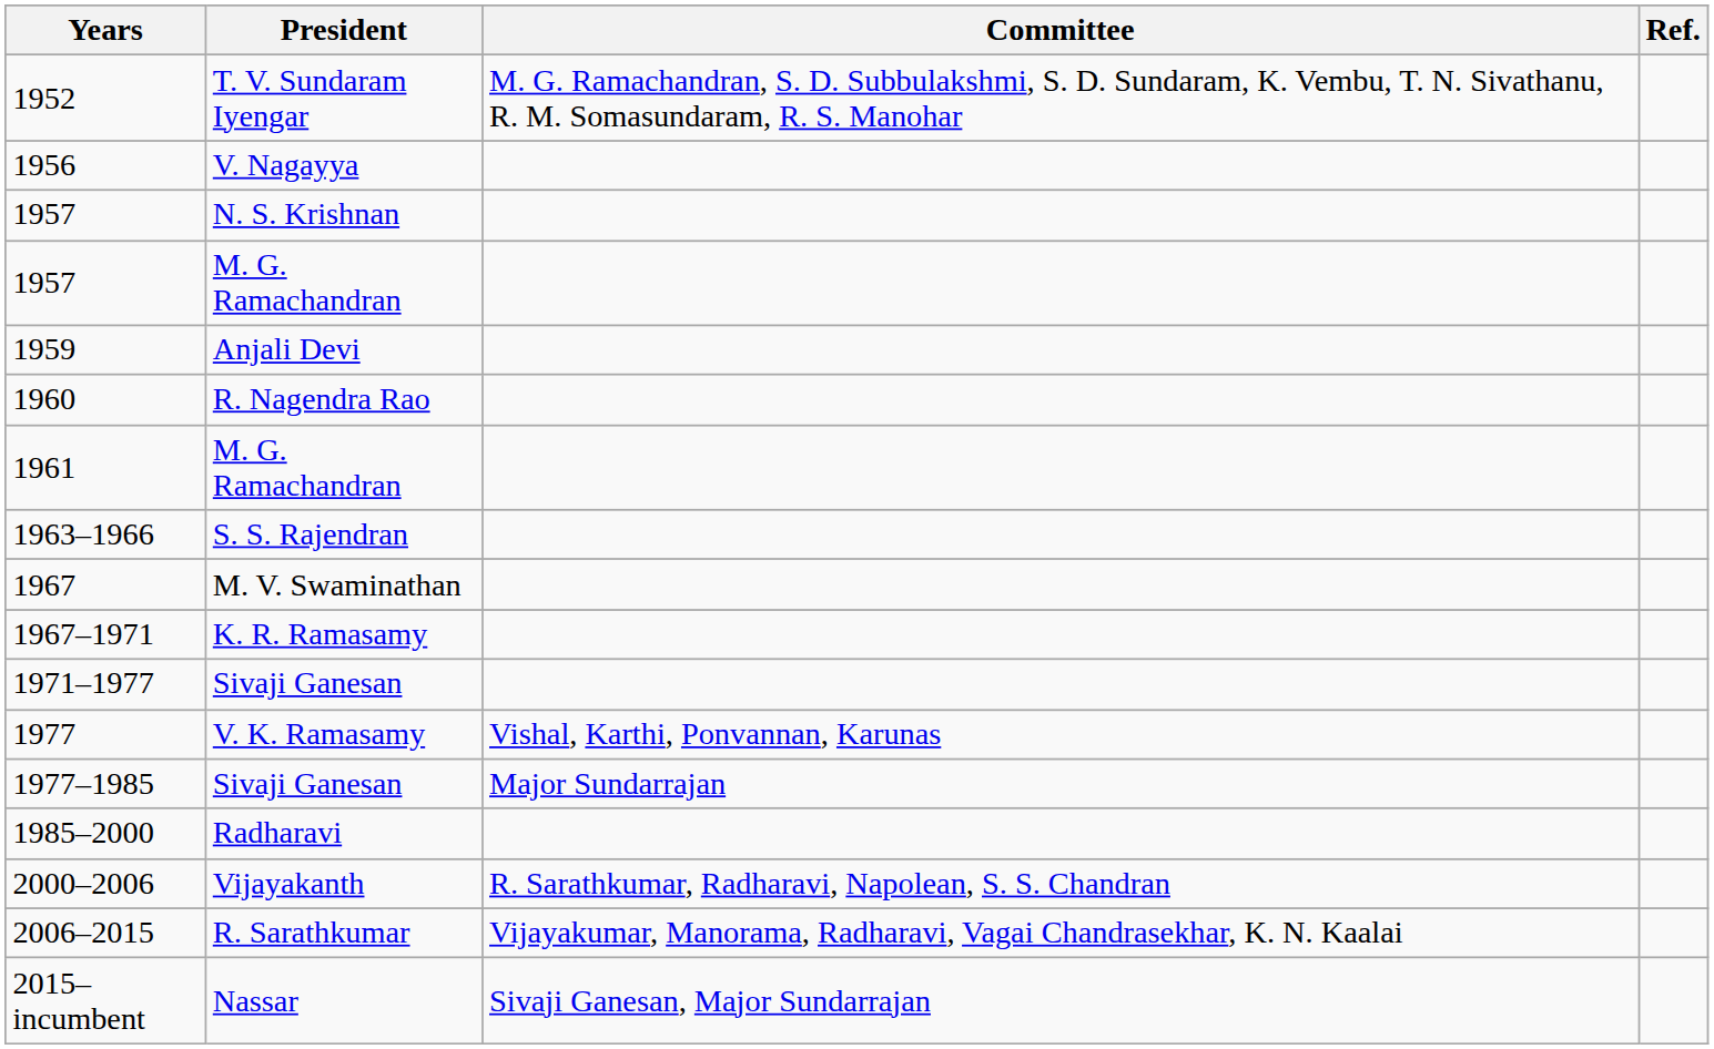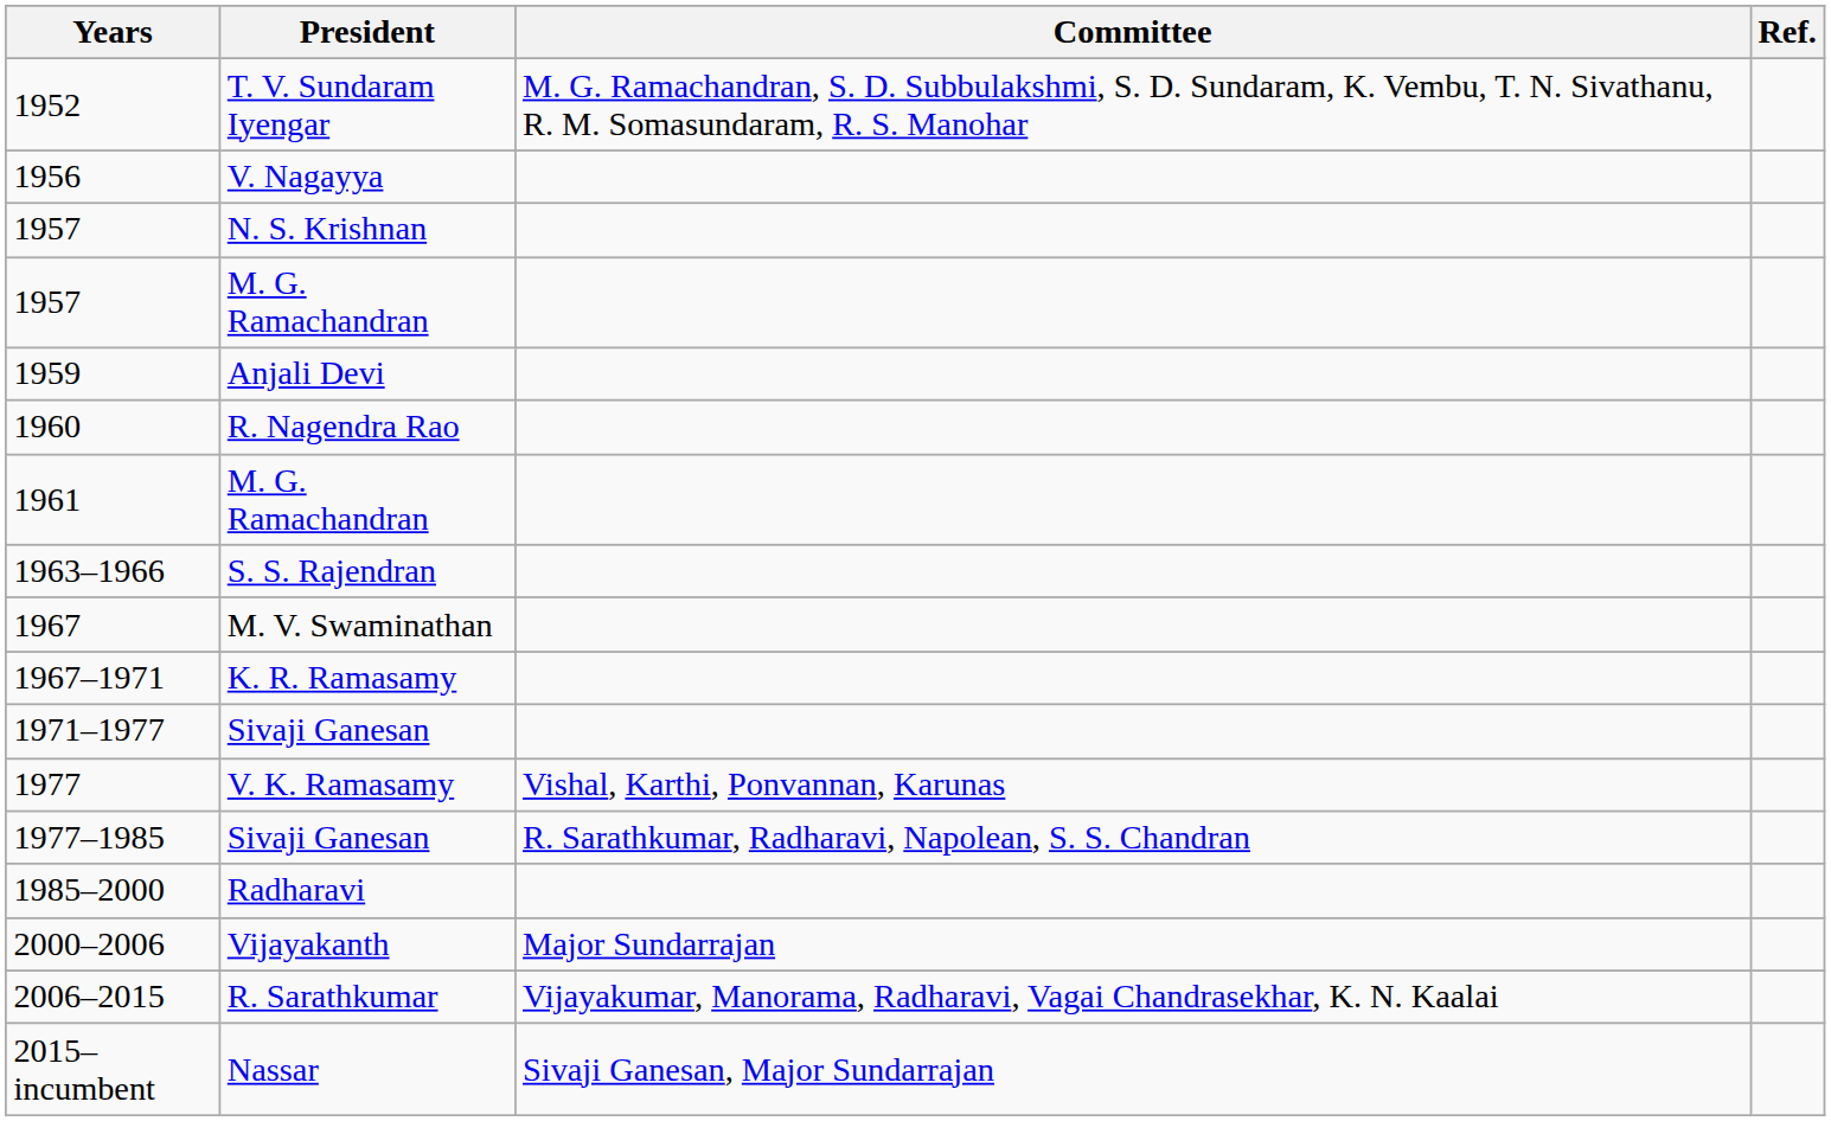1977–1985 | Committee: Major Sundarrajan -> R. Sarathkumar, Radharavi, Napolean, S. S. Chandran
2000–2006 | Committee: R. Sarathkumar, Radharavi, Napolean, S. S. Chandran -> Major Sundarrajan
